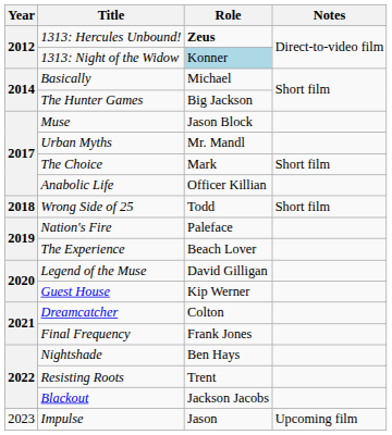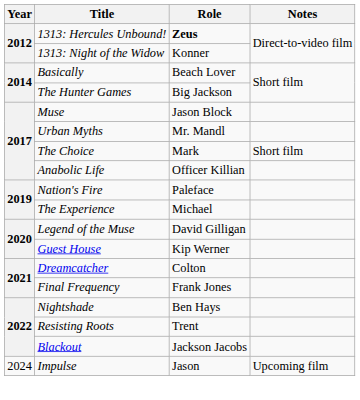1313: Night of the Widow | Role: lightblue background -> no background
Basically | Role: Michael -> Beach Lover
- row: 2018 | Wrong Side of 25 | Todd | Short film
The Experience | Role: Beach Lover -> Michael
Impulse | Year: 2023 -> 2024
